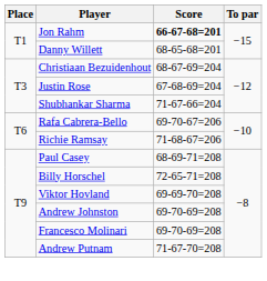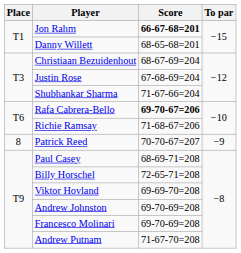Rafa Cabrera-Bello | Score: normal -> bold
+ row: 8 | Patrick Reed | 70-70-67=207 | −9
